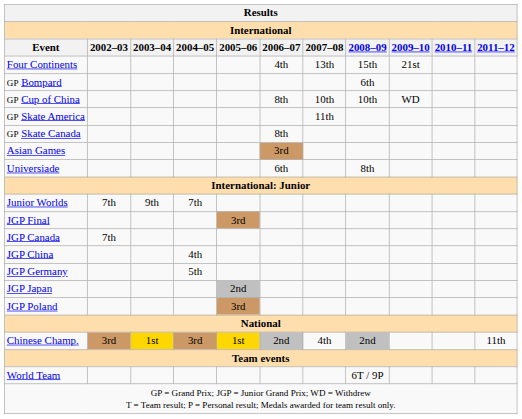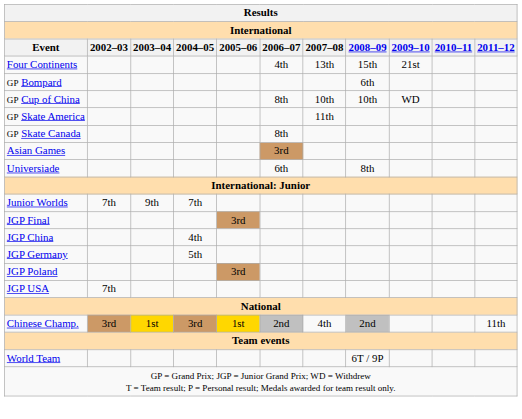- row: JGP Canada | 7th
- row: JGP Japan | 2nd
+ row: JGP USA | 7th
